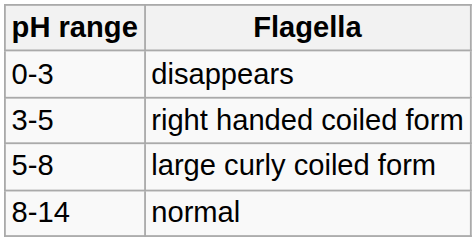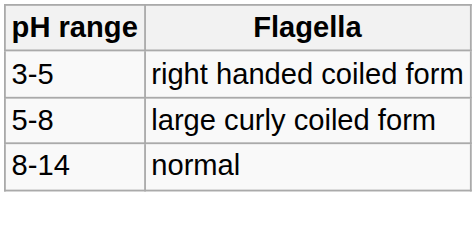- row: 0-3 | disappears
